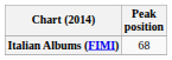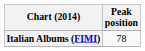Italian Albums (FIMI) | Peak position: 68 -> 78
